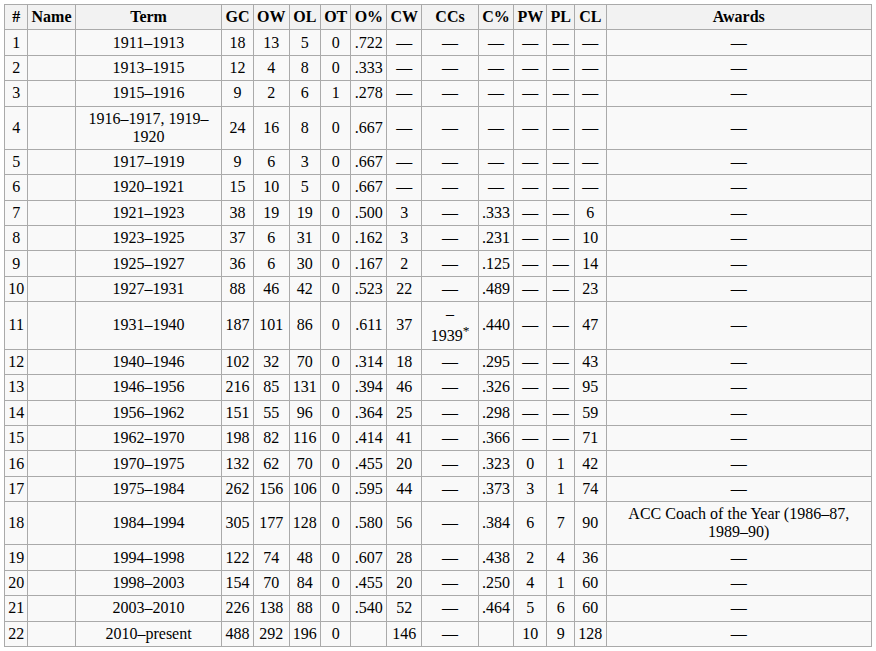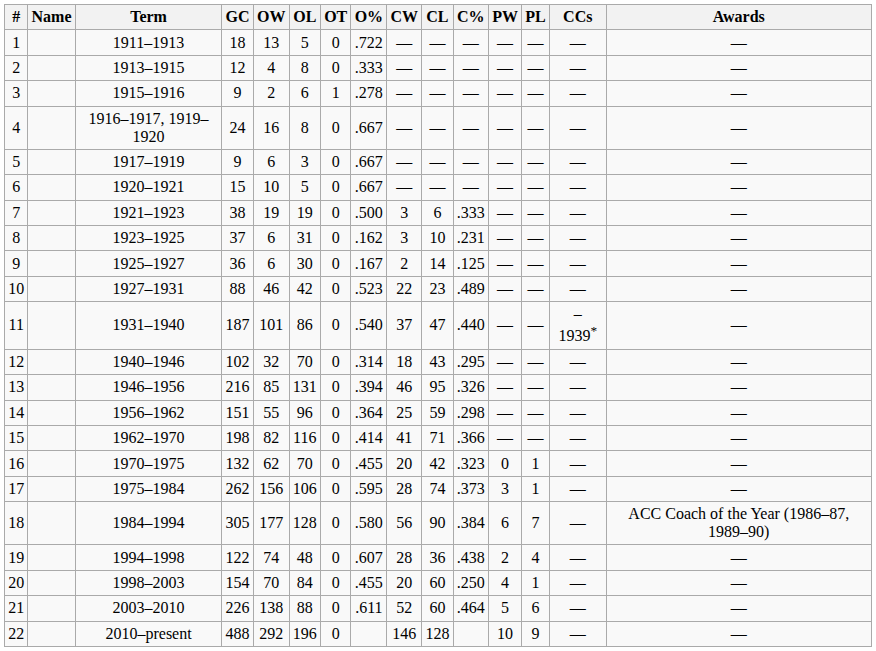columns swapped: CL <-> CCs
11 | O%: .611 -> .540
17 | CW: 44 -> 28
21 | O%: .540 -> .611
